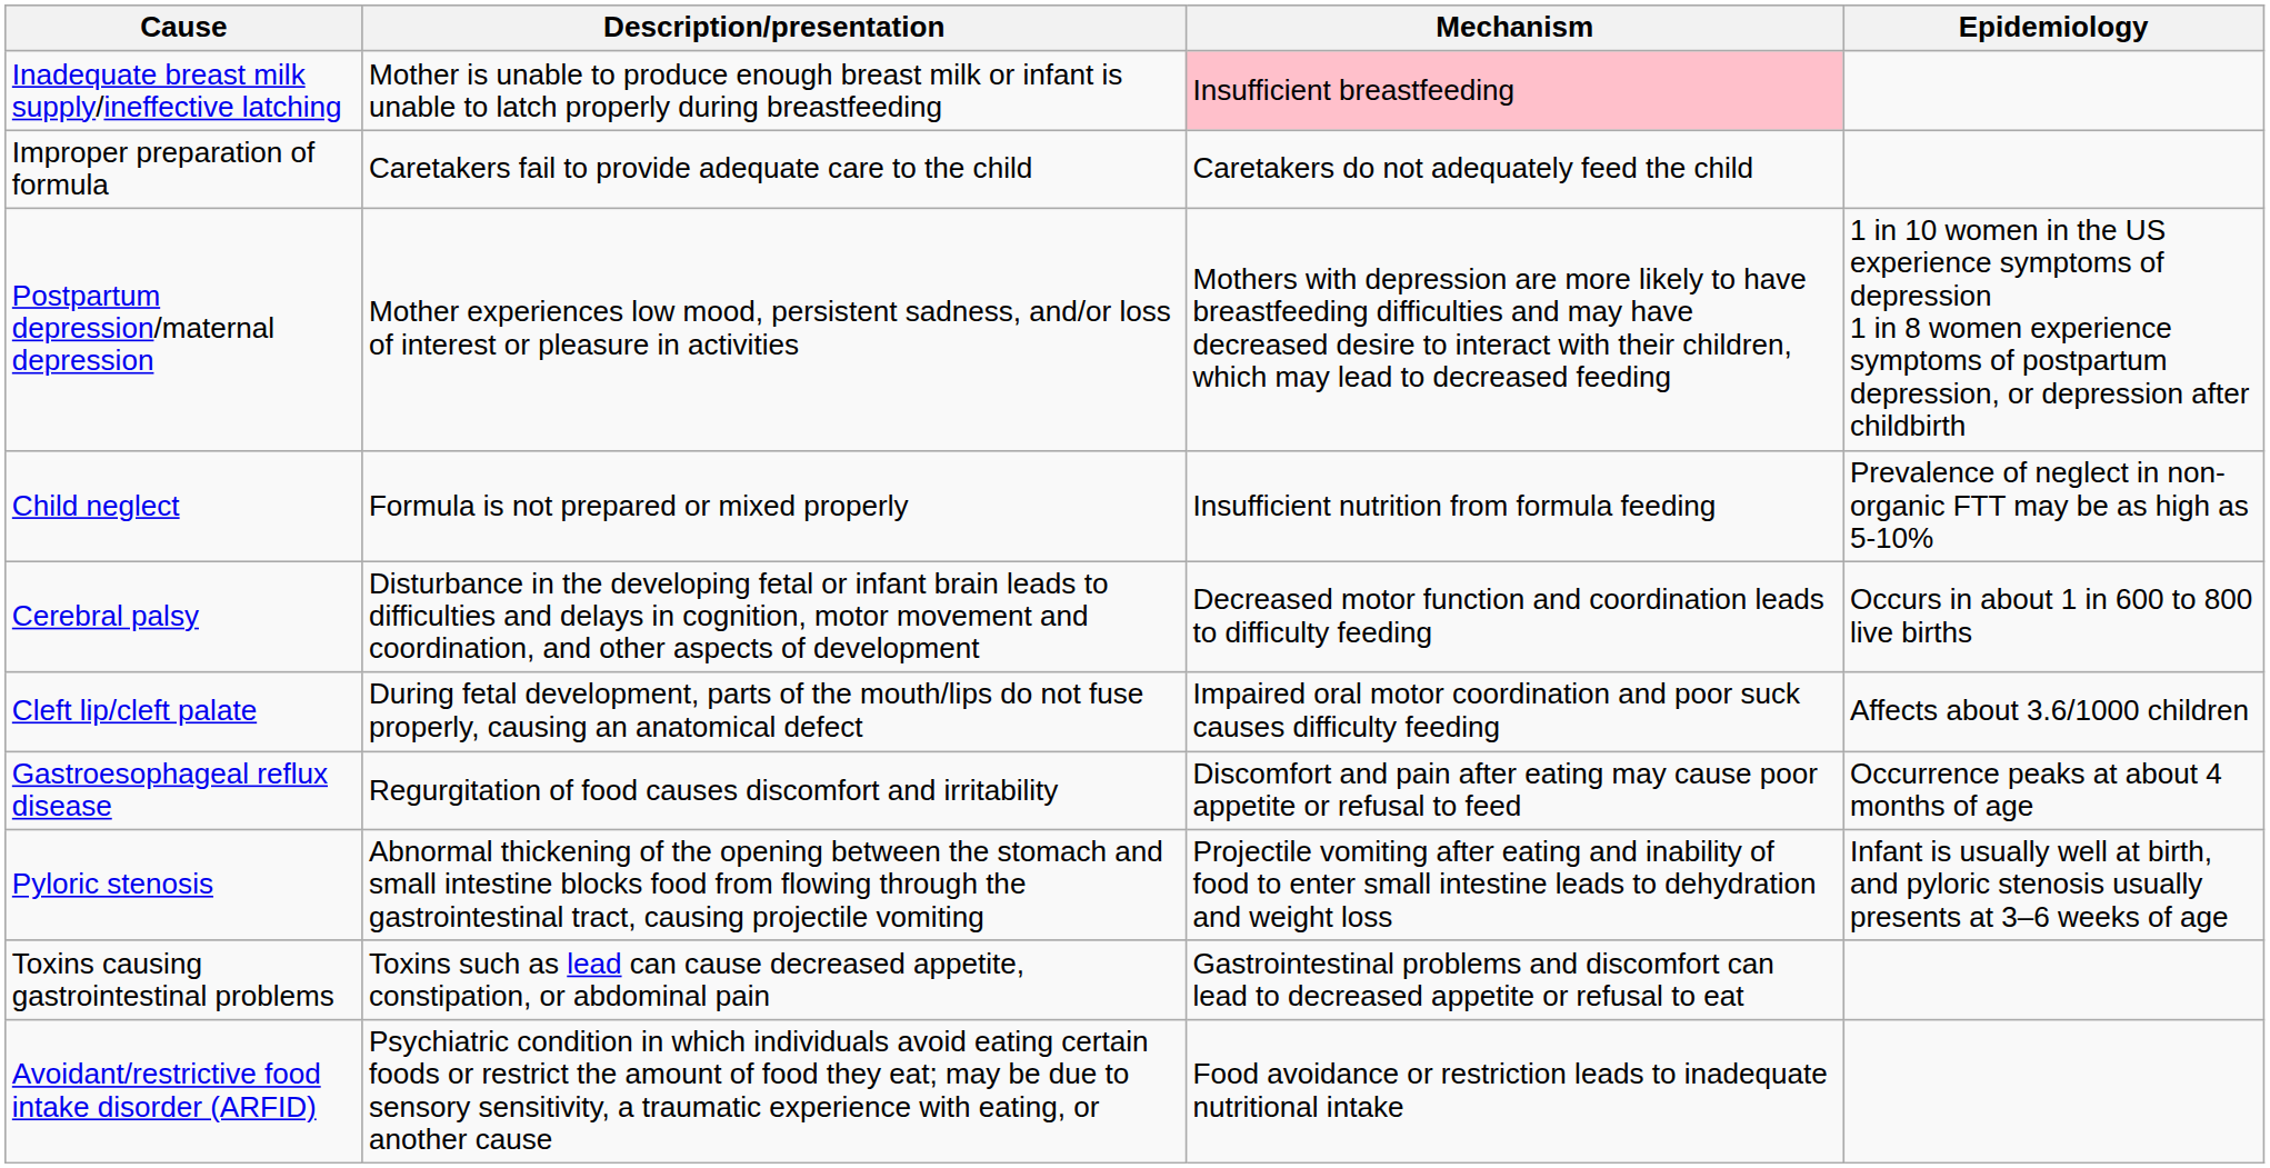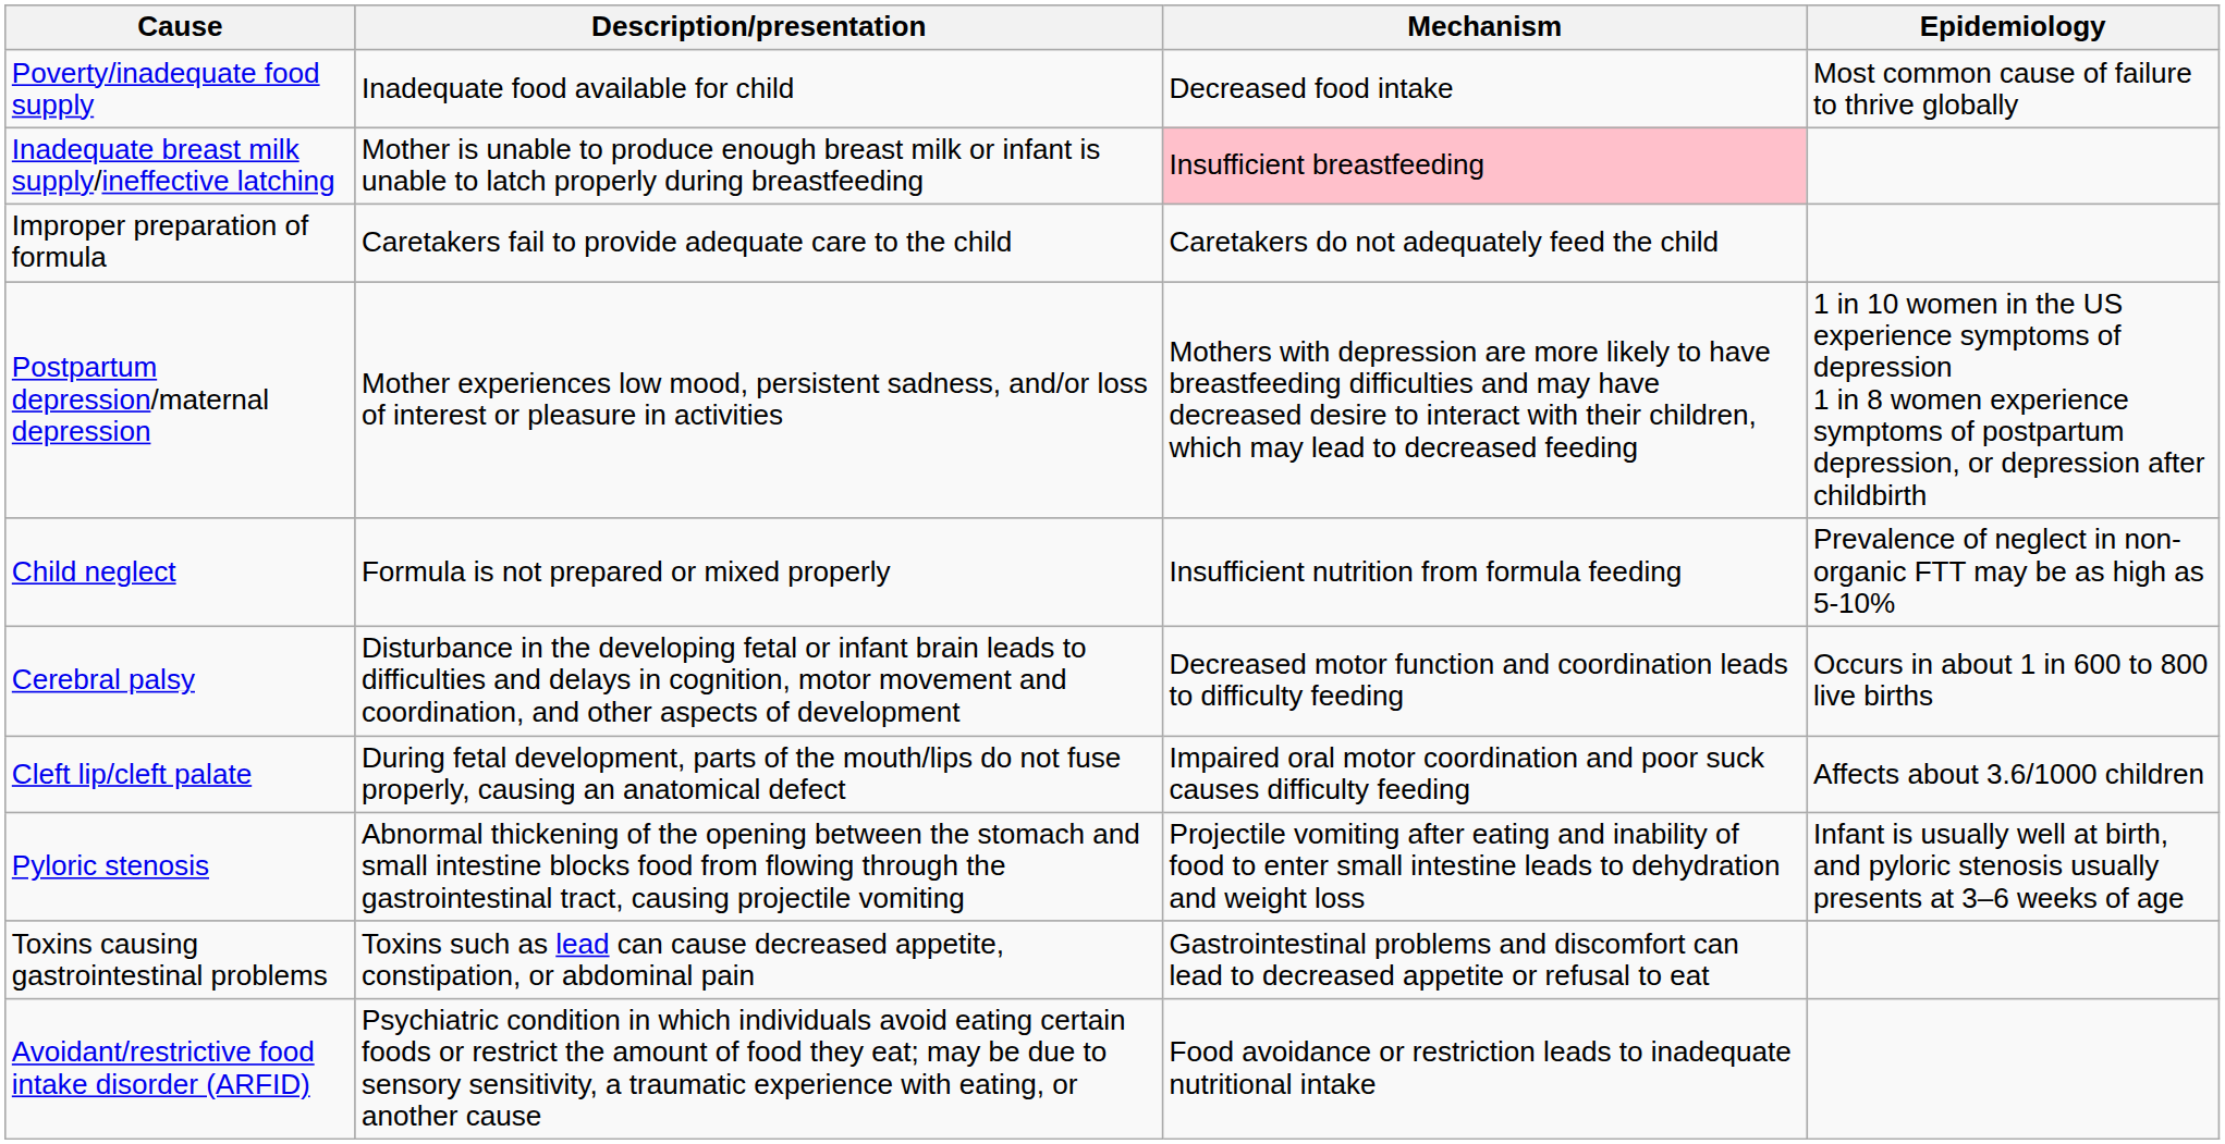+ row: Poverty/inadequate food supply | Inadequate food available for child | Decreased food intake | Most common cause of failure to thrive globally
- row: Gastroesophageal reflux disease | Regurgitation of food causes discomfort and irritability | Discomfort and pain after eating may cause poor appetite or refusal to feed | Occurrence peaks at about 4 months of age
